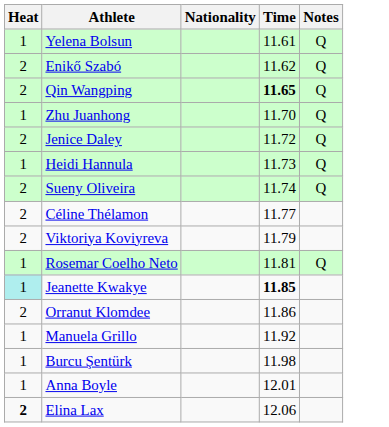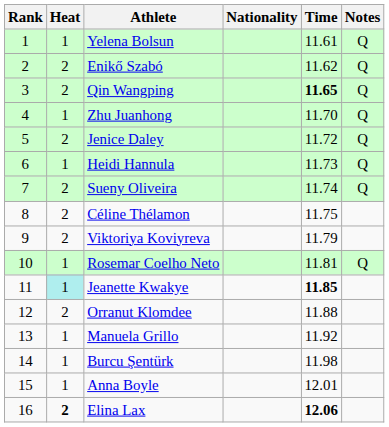+ column: Rank | 1 | 2 | 3 | 4 | 5 | 6 | 7 | 8 | 9 | 10 | 11 | 12 | 13 | 14 | 15 | 16
Céline Thélamon | Time: 11.77 -> 11.75
Orranut Klomdee | Time: 11.86 -> 11.88
Elina Lax | Time: normal -> bold
